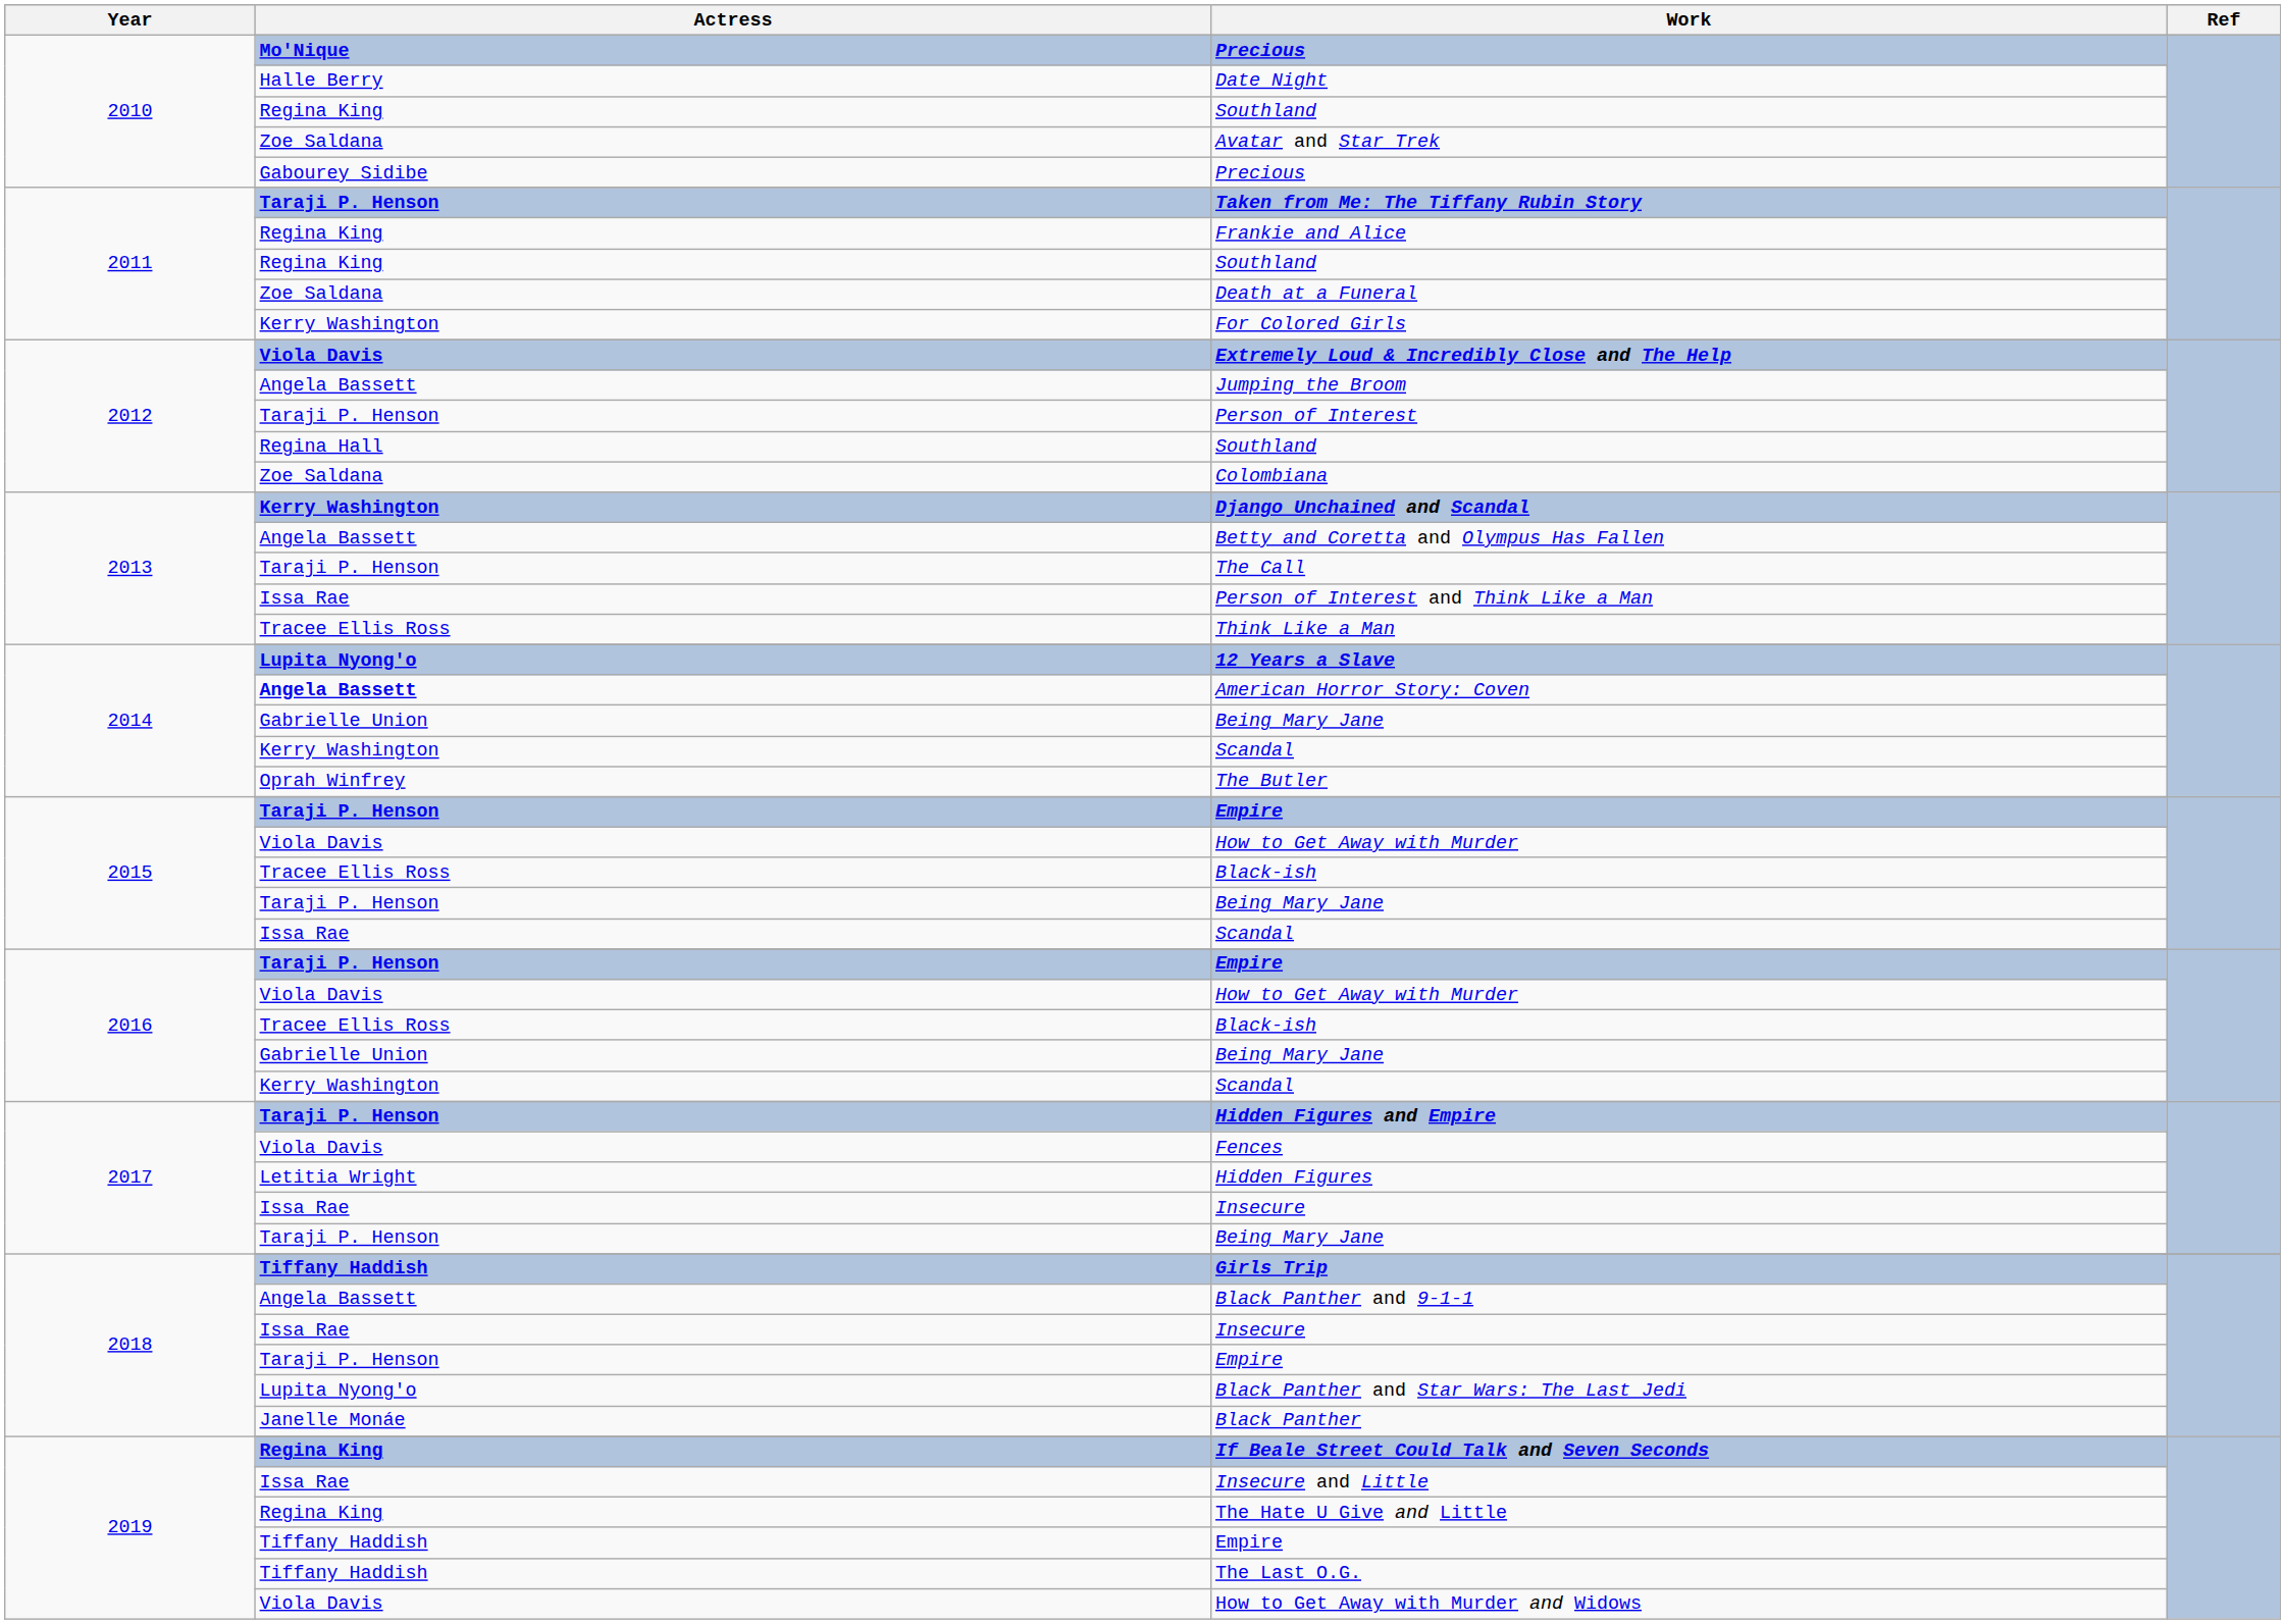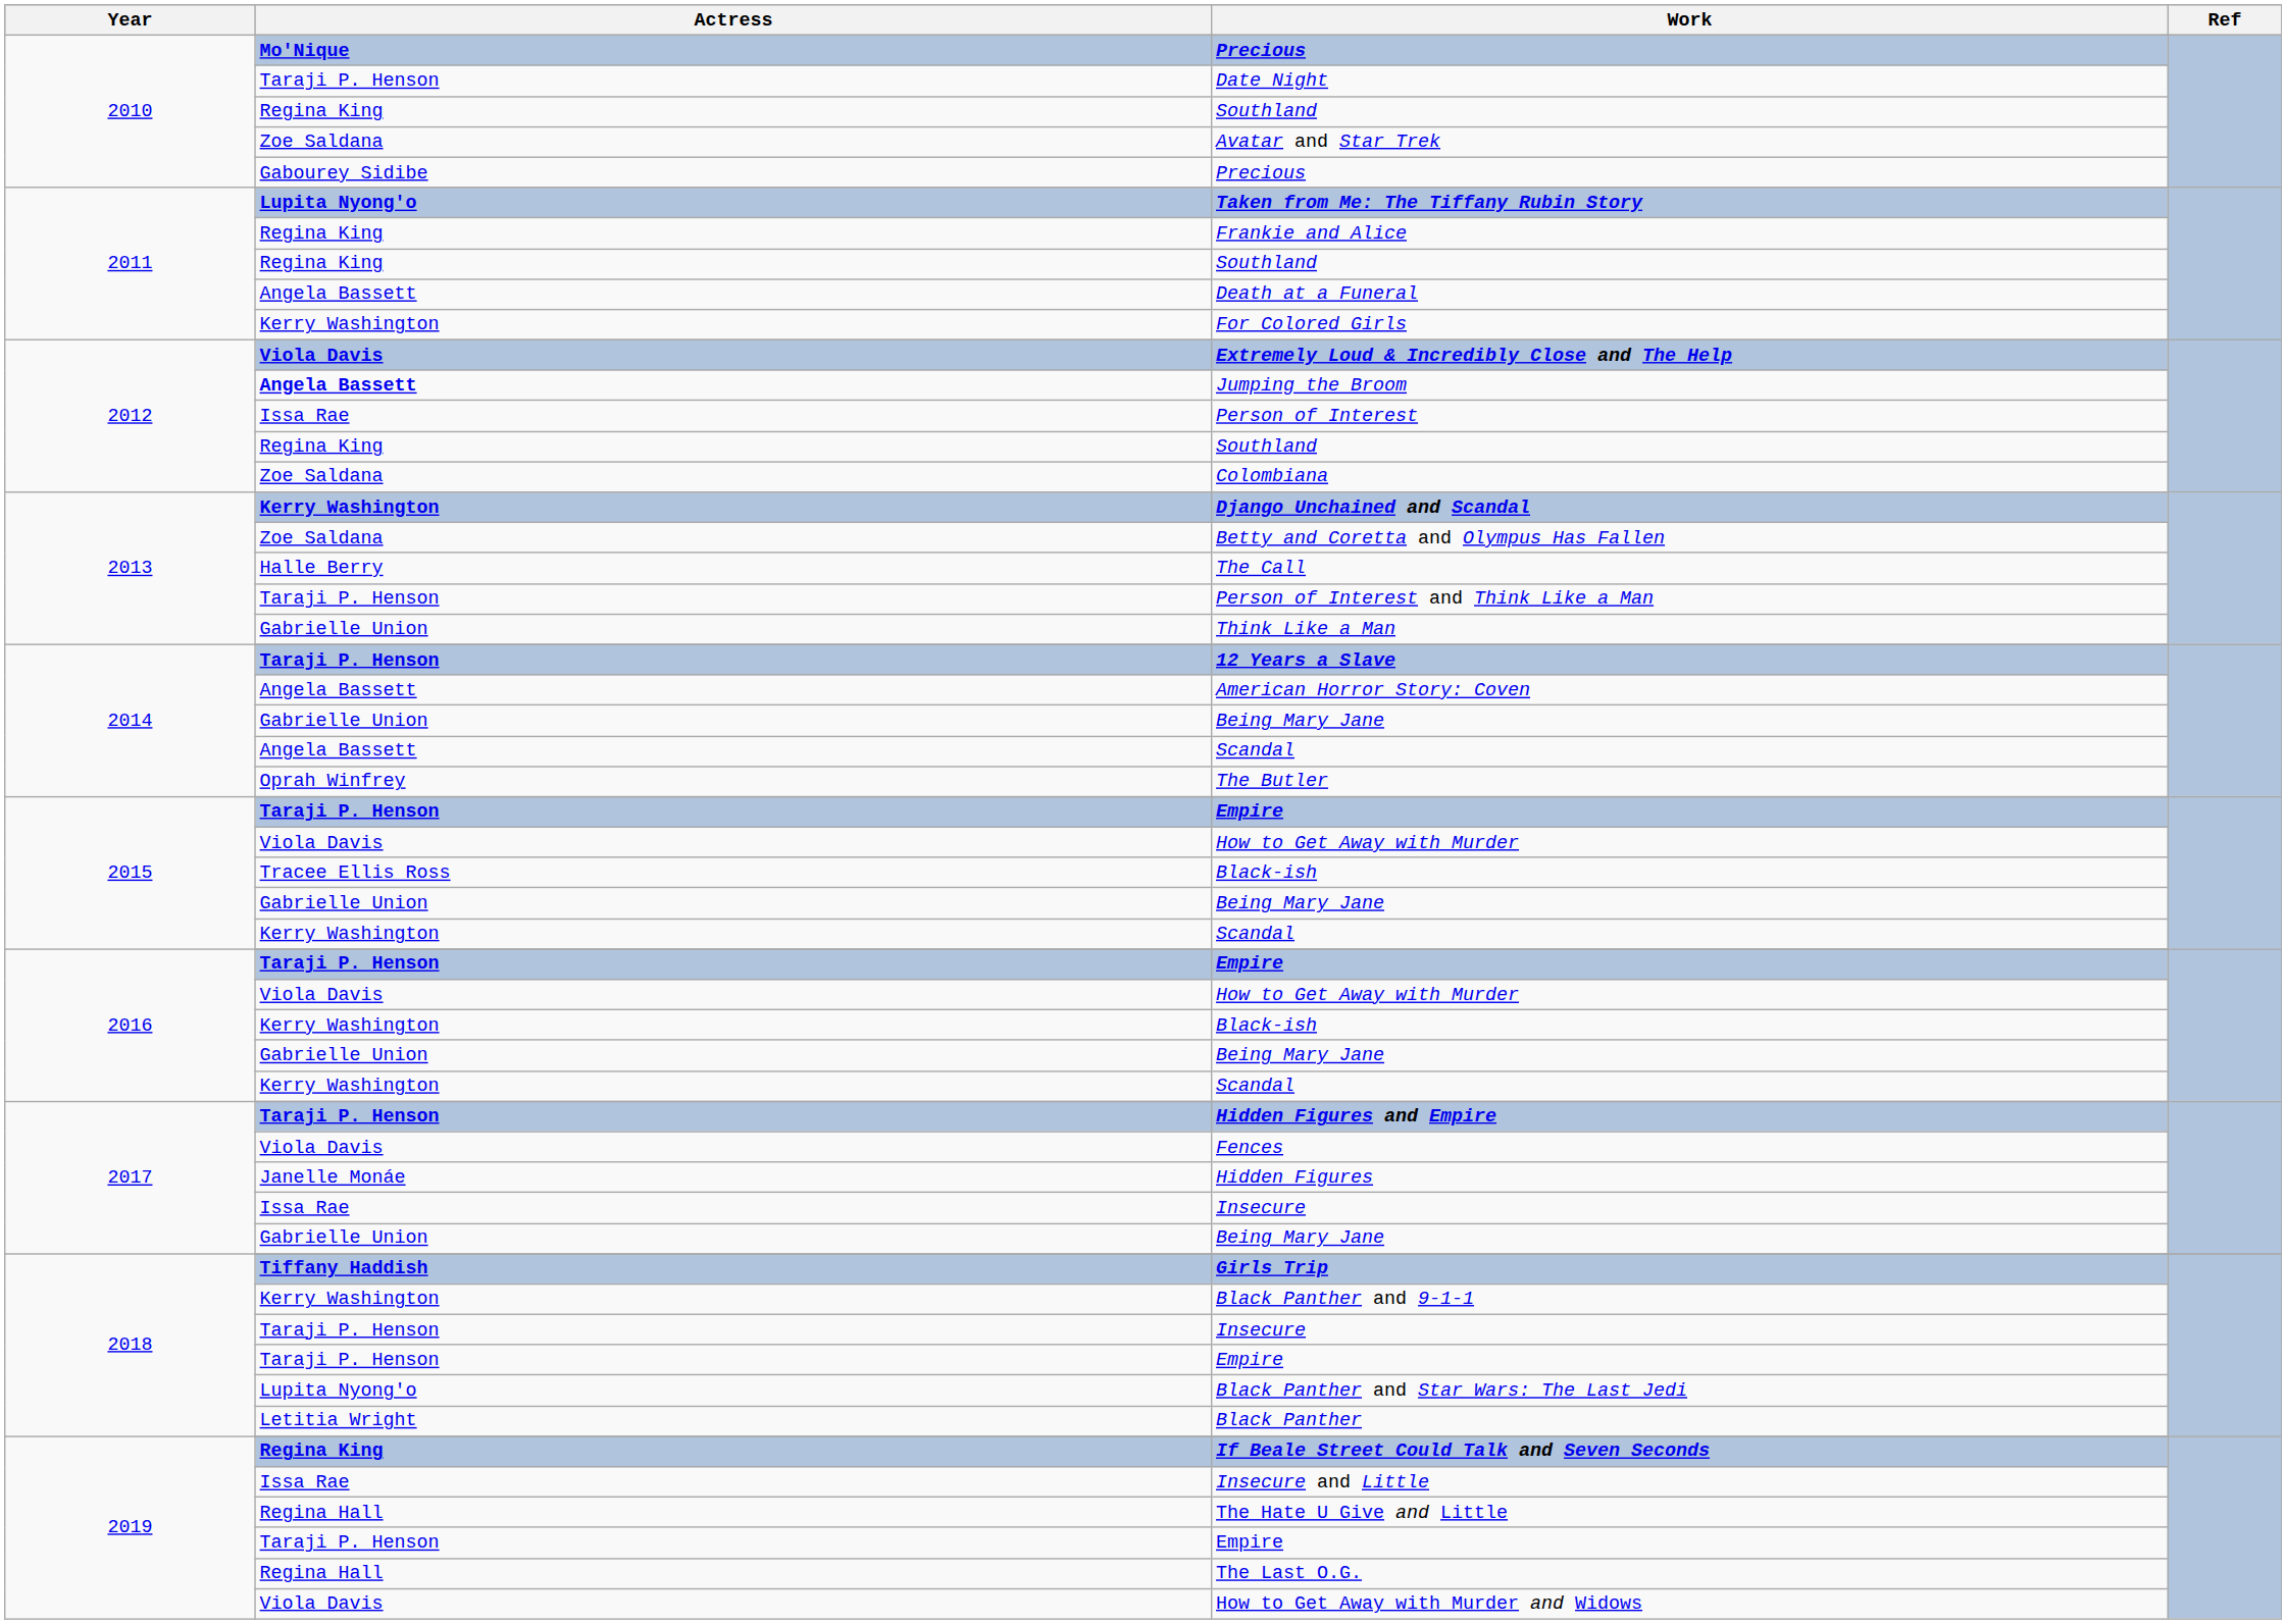Date Night | Actress: Halle Berry -> Taraji P. Henson
Taken from Me: The Tiffany Rubin Story | Actress: Taraji P. Henson -> Lupita Nyong'o
Death at a Funeral | Actress: Zoe Saldana -> Angela Bassett
Jumping the Broom | Actress: normal -> bold
Person of Interest | Actress: Taraji P. Henson -> Issa Rae
2012 / Southland | Actress: Regina Hall -> Regina King
Betty and Coretta and Olympus Has Fallen | Actress: Angela Bassett -> Zoe Saldana
The Call | Actress: Taraji P. Henson -> Halle Berry
Person of Interest and Think Like a Man | Actress: Issa Rae -> Taraji P. Henson
Think Like a Man | Actress: Tracee Ellis Ross -> Gabrielle Union
12 Years a Slave | Actress: Lupita Nyong'o -> Taraji P. Henson
American Horror Story: Coven | Actress: bold -> normal
2014 / Scandal | Actress: Kerry Washington -> Angela Bassett
2015 / Being Mary Jane | Actress: Taraji P. Henson -> Gabrielle Union
2015 / Scandal | Actress: Issa Rae -> Kerry Washington
2016 / Black-ish | Actress: Tracee Ellis Ross -> Kerry Washington
Hidden Figures | Actress: Letitia Wright -> Janelle Monáe
2017 / Being Mary Jane | Actress: Taraji P. Henson -> Gabrielle Union
Black Panther and 9-1-1 | Actress: Angela Bassett -> Kerry Washington
2018 / Insecure | Actress: Issa Rae -> Taraji P. Henson
Black Panther | Actress: Janelle Monáe -> Letitia Wright
The Hate U Give and Little | Actress: Regina King -> Regina Hall
2019 / Empire | Actress: Tiffany Haddish -> Taraji P. Henson
The Last O.G. | Actress: Tiffany Haddish -> Regina Hall
